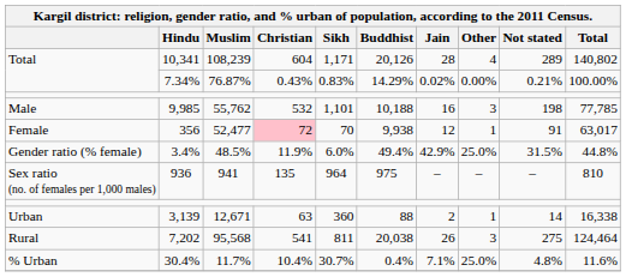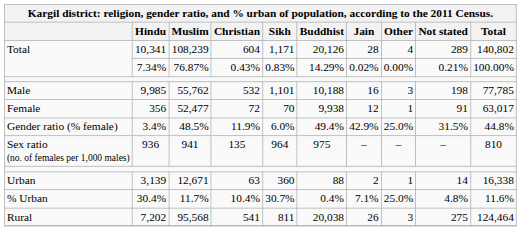356 | Christian: pink background -> no background
rows swapped: 7,202 <-> 30.4%
